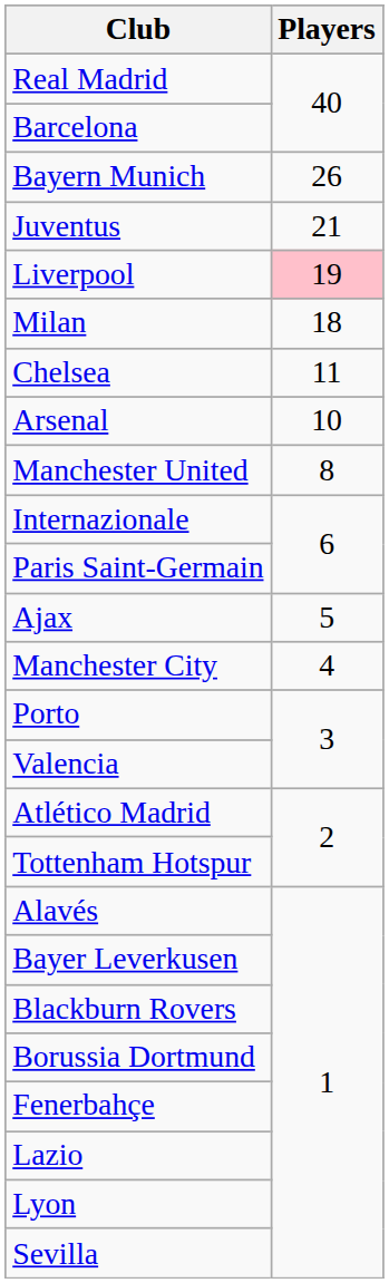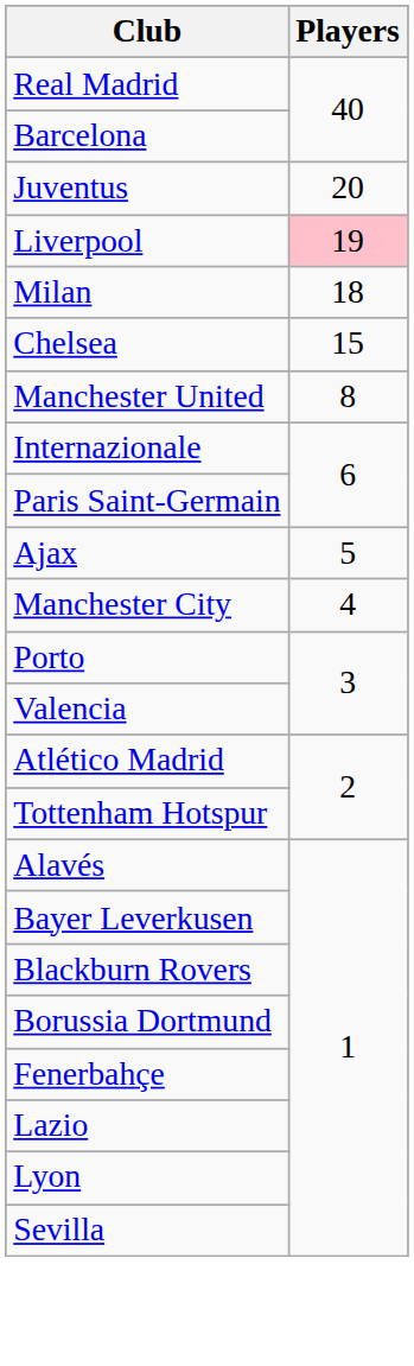- row: Bayern Munich | 26
Juventus | Players: 21 -> 20
Chelsea | Players: 11 -> 15
- row: Arsenal | 10
